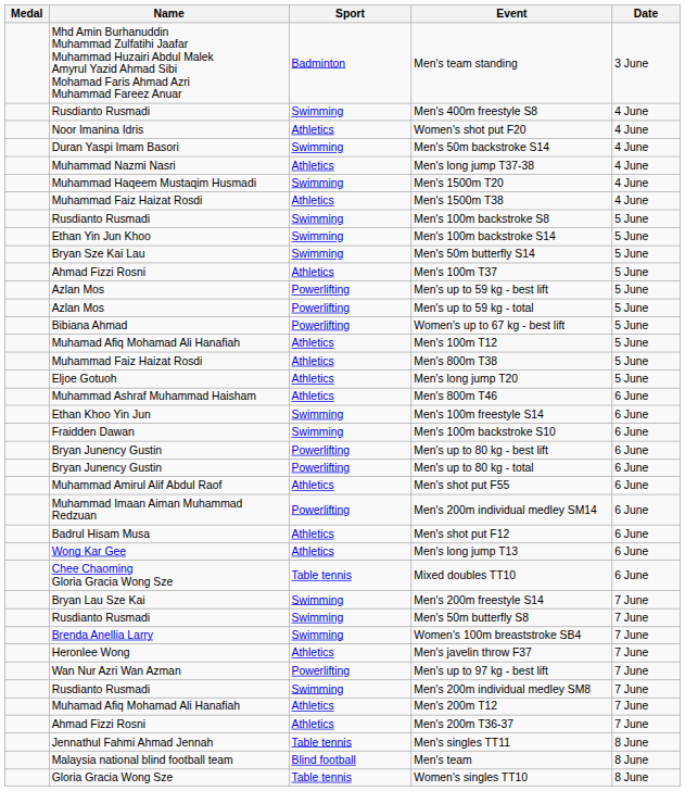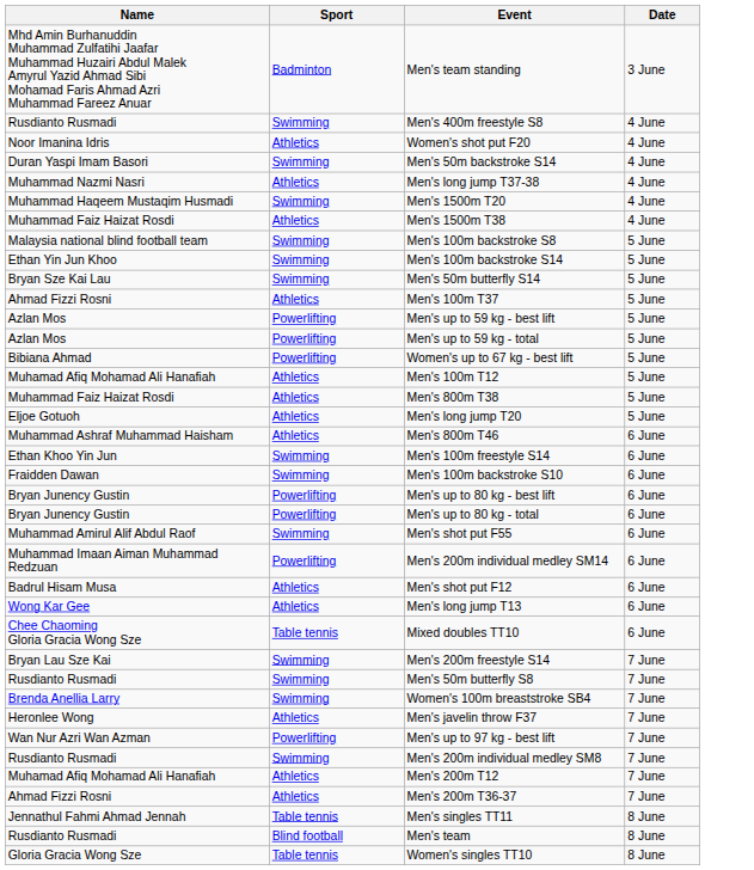- column: Medal
Men's 100m backstroke S8 | Name: Rusdianto Rusmadi -> Malaysia national blind football team
Men's shot put F55 | Sport: Athletics -> Swimming
Men's team | Name: Malaysia national blind football team -> Rusdianto Rusmadi
